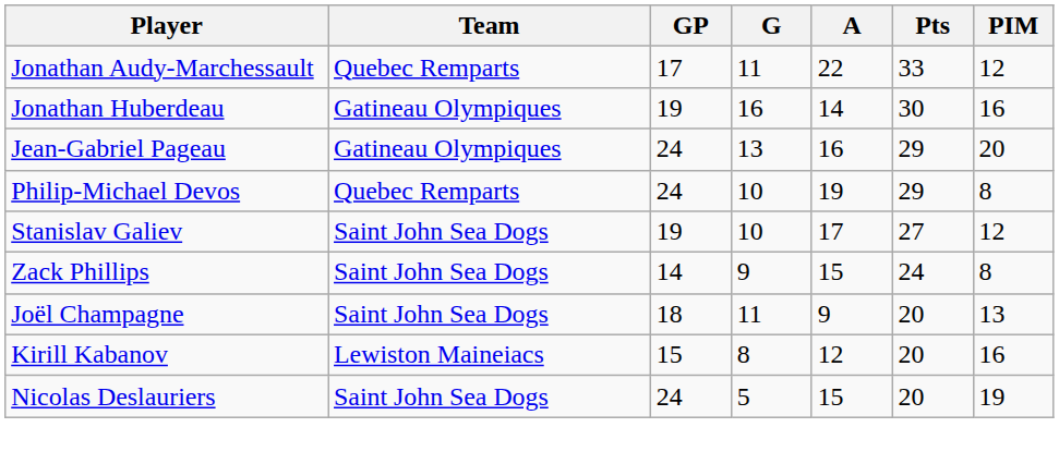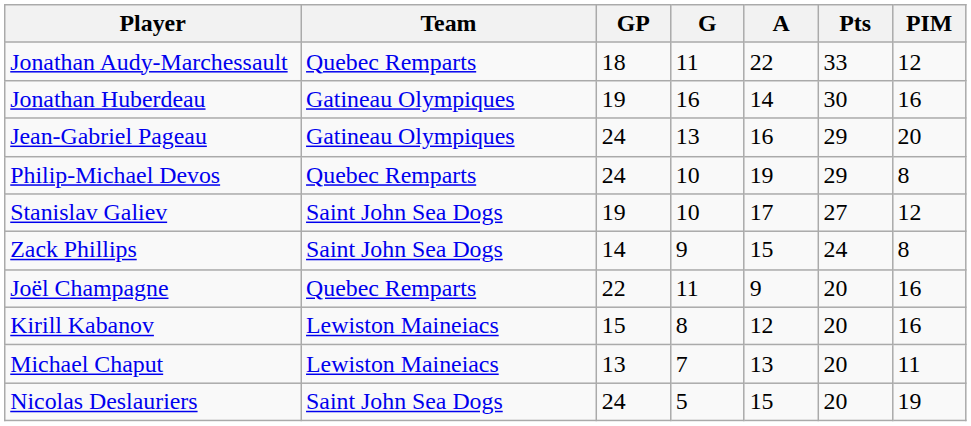Jonathan Audy-Marchessault | GP: 17 -> 18
Joël Champagne | Team: Saint John Sea Dogs -> Quebec Remparts
Joël Champagne | GP: 18 -> 22
Joël Champagne | PIM: 13 -> 16
+ row: Michael Chaput | Lewiston Maineiacs | 13 | 7 | 13 | 20 | 11
